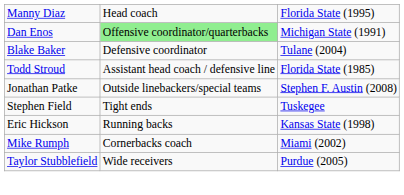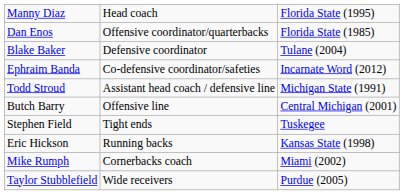Dan Enos | column 2: lightgreen background -> no background
Dan Enos | column 3: Michigan State (1991) -> Florida State (1985)
+ row: Ephraim Banda | Co-defensive coordinator/safeties | Incarnate Word (2012)
Todd Stroud | column 3: Florida State (1985) -> Michigan State (1991)
- row: Jonathan Patke | Outside linebackers/special teams | Stephen F. Austin (2008)
+ row: Butch Barry | Offensive line | Central Michigan (2001)
